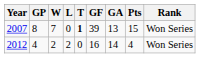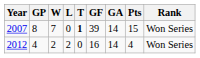2007 | GA: 13 -> 14
